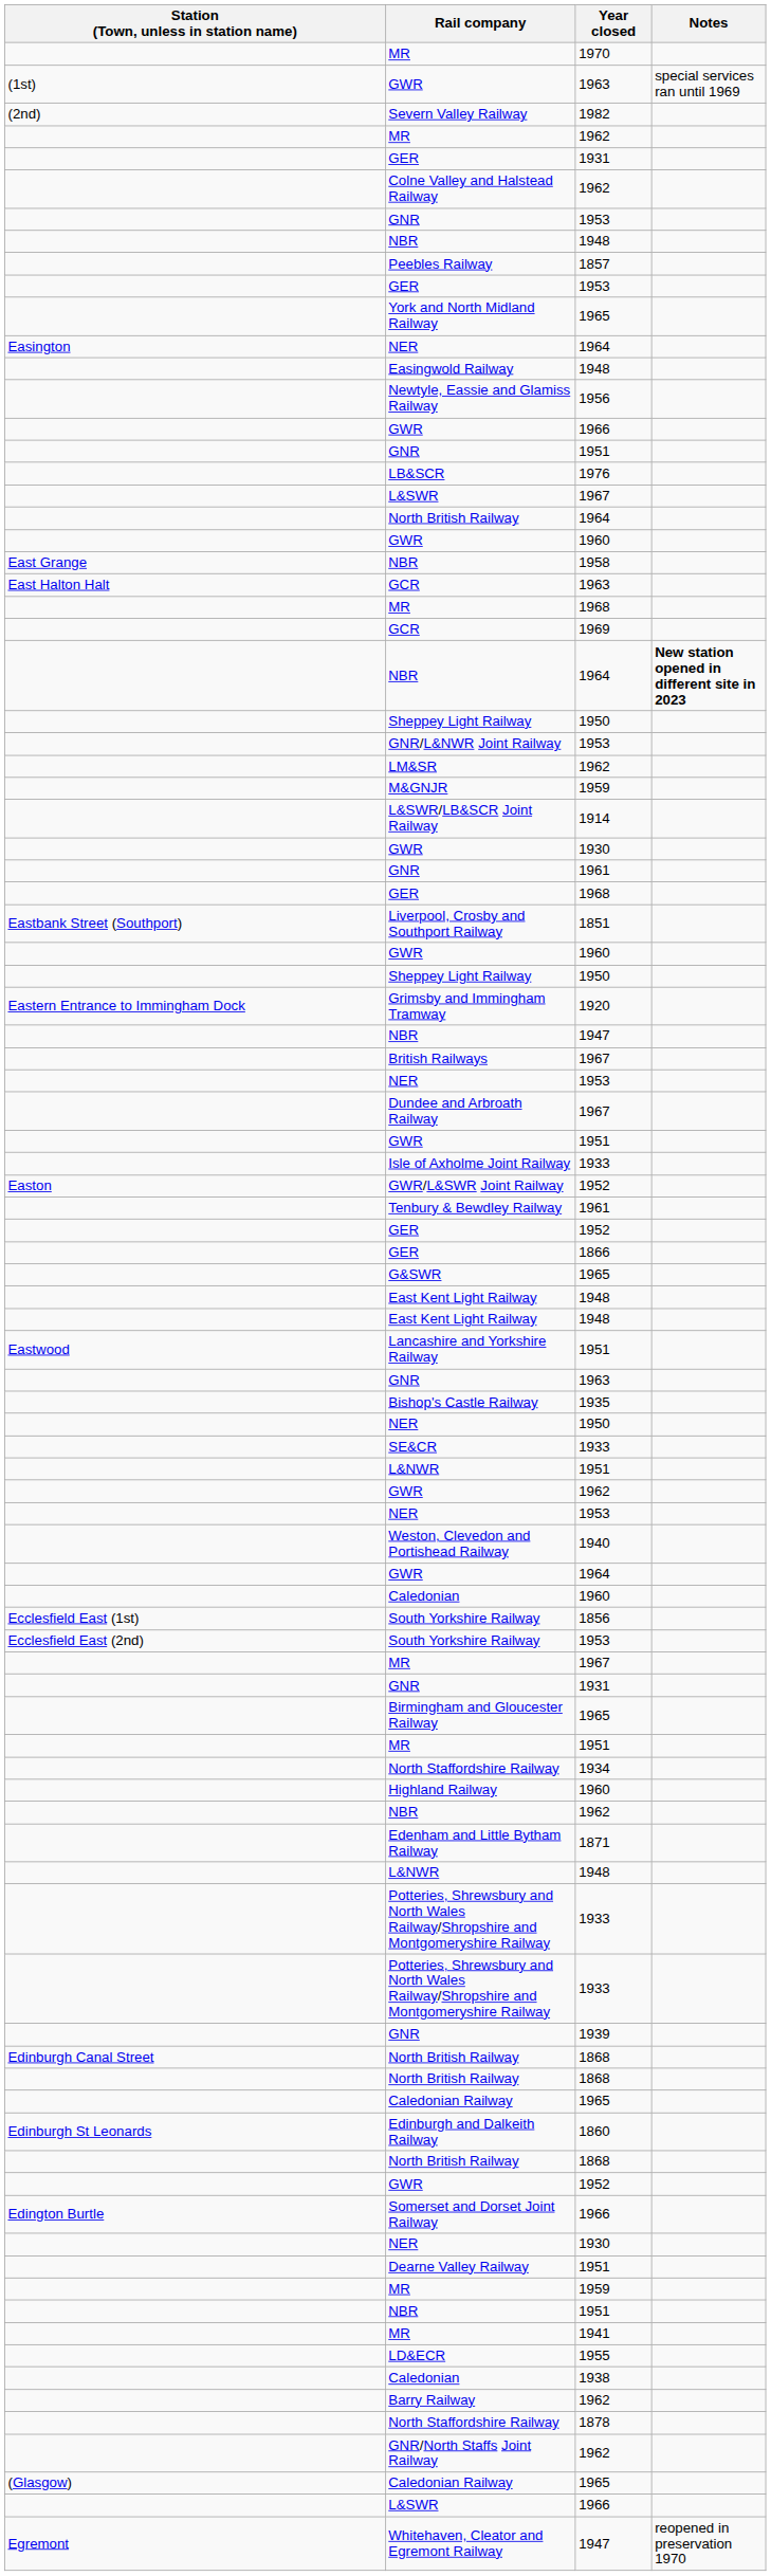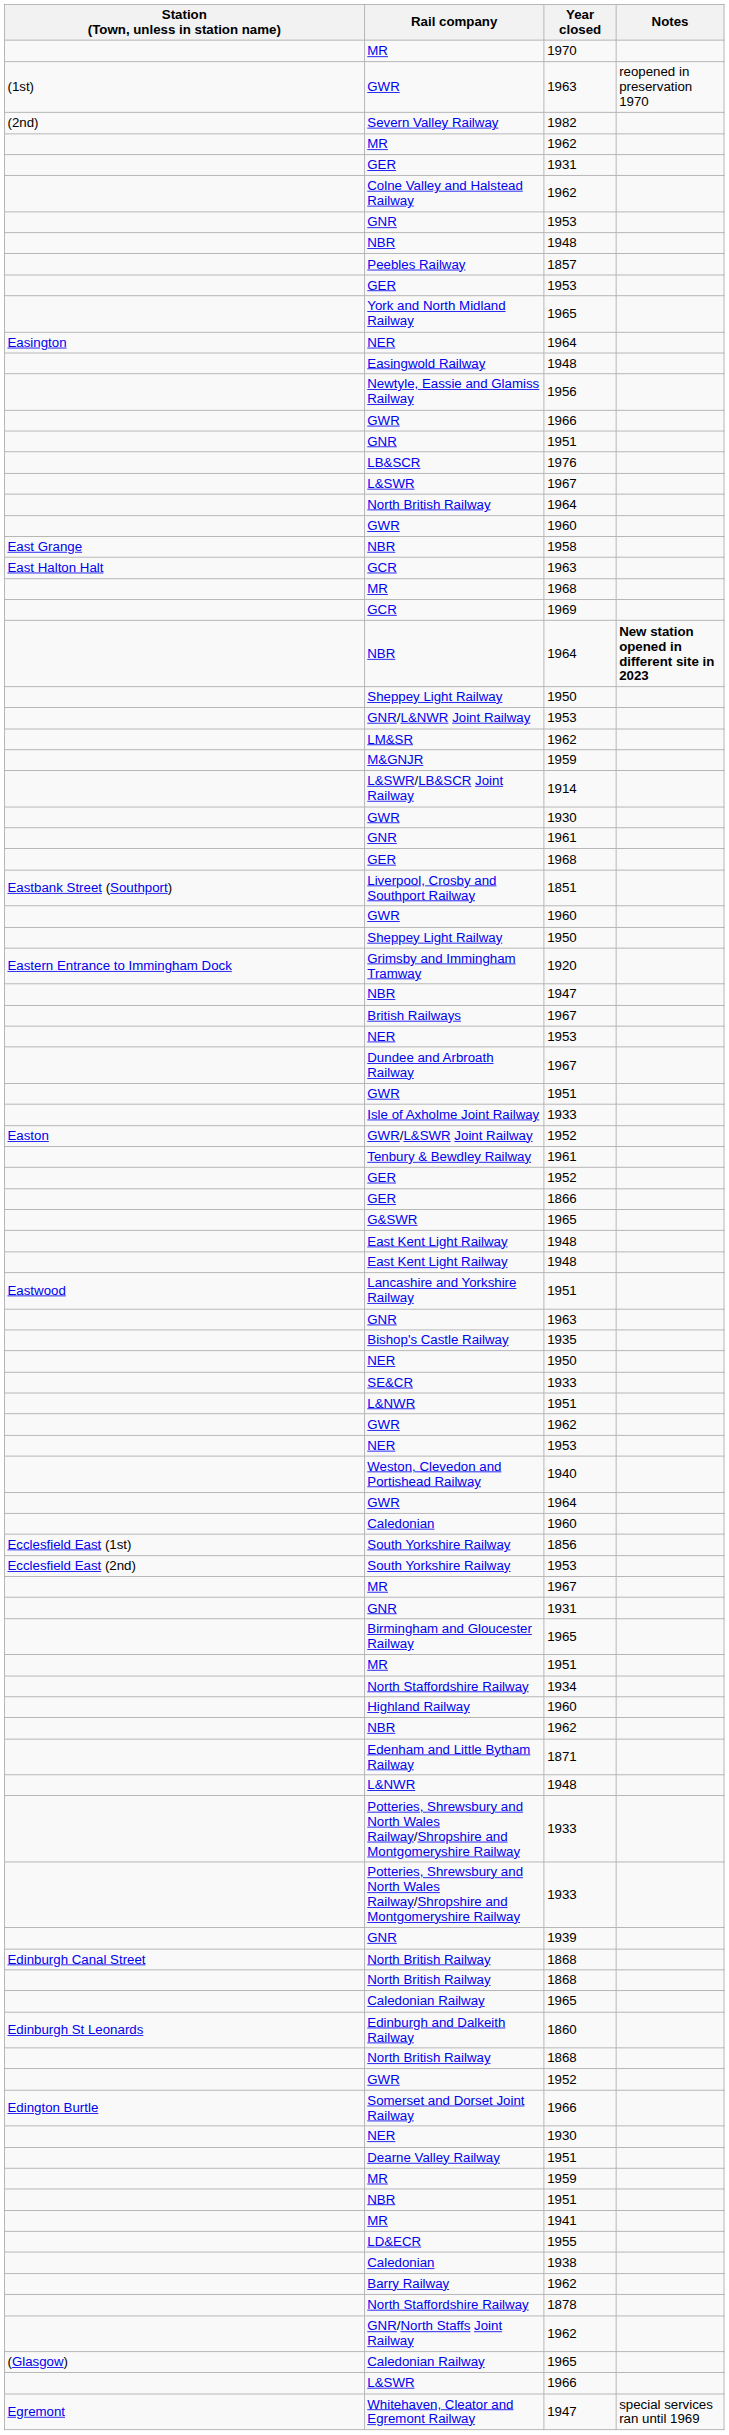GWR / 1963 | Notes: special services ran until 1969 -> reopened in preservation 1970
Whitehaven, Cleator and Egremont Railway | Notes: reopened in preservation 1970 -> special services ran until 1969
